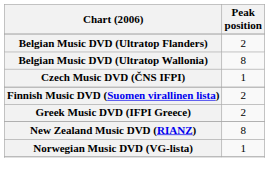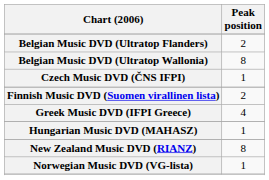Greek Music DVD (IFPI Greece) | Peak position: 2 -> 4
+ row: Hungarian Music DVD (MAHASZ) | 1
